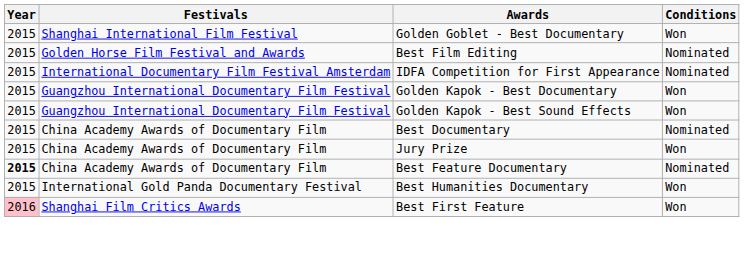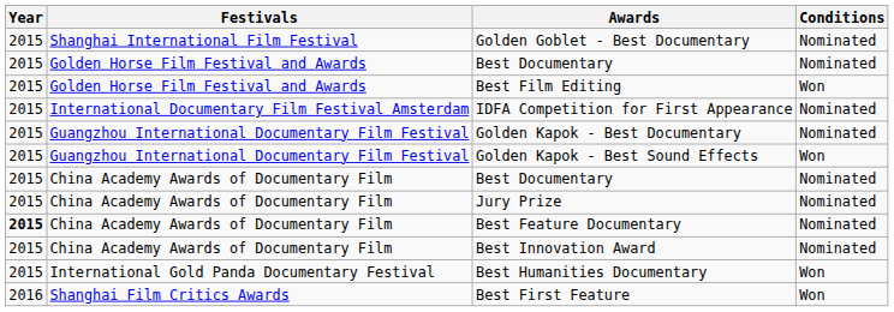Golden Goblet - Best Documentary | Conditions: Won -> Nominated
+ row: 2015 | Golden Horse Film Festival and Awards | Best Documentary | Nominated
Best Film Editing | Conditions: Nominated -> Won
Golden Kapok - Best Documentary | Conditions: Won -> Nominated
Jury Prize | Conditions: Won -> Nominated
+ row: 2015 | China Academy Awards of Documentary Film | Best Innovation Award | Nominated
Best First Feature | Year: pink background -> no background
